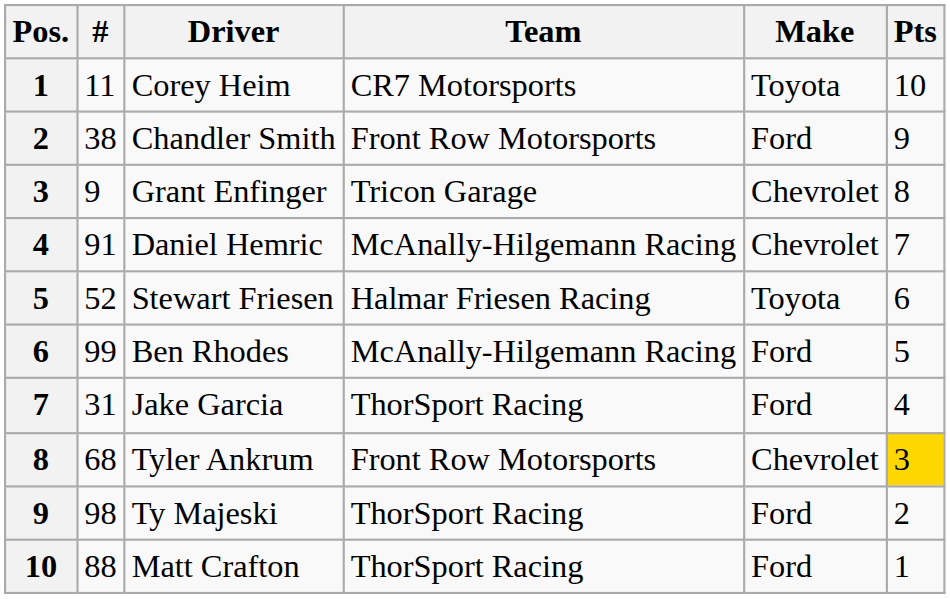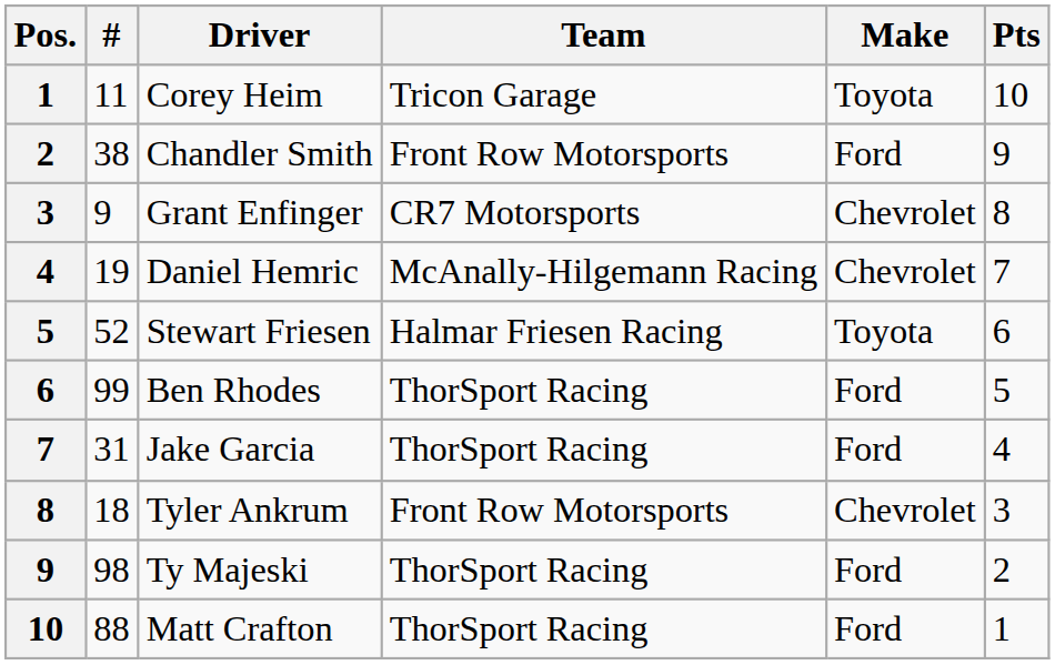Corey Heim | Team: CR7 Motorsports -> Tricon Garage
Grant Enfinger | Team: Tricon Garage -> CR7 Motorsports
Daniel Hemric | #: 91 -> 19
Ben Rhodes | Team: McAnally-Hilgemann Racing -> ThorSport Racing
Tyler Ankrum | #: 68 -> 18
Tyler Ankrum | Pts: gold background -> no background
